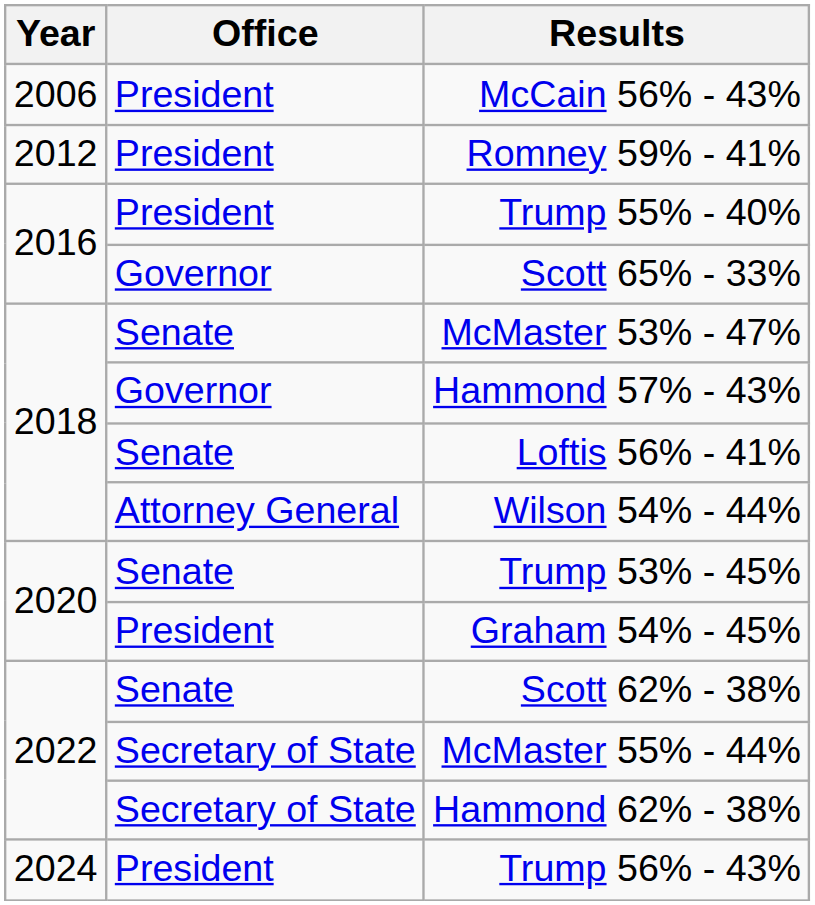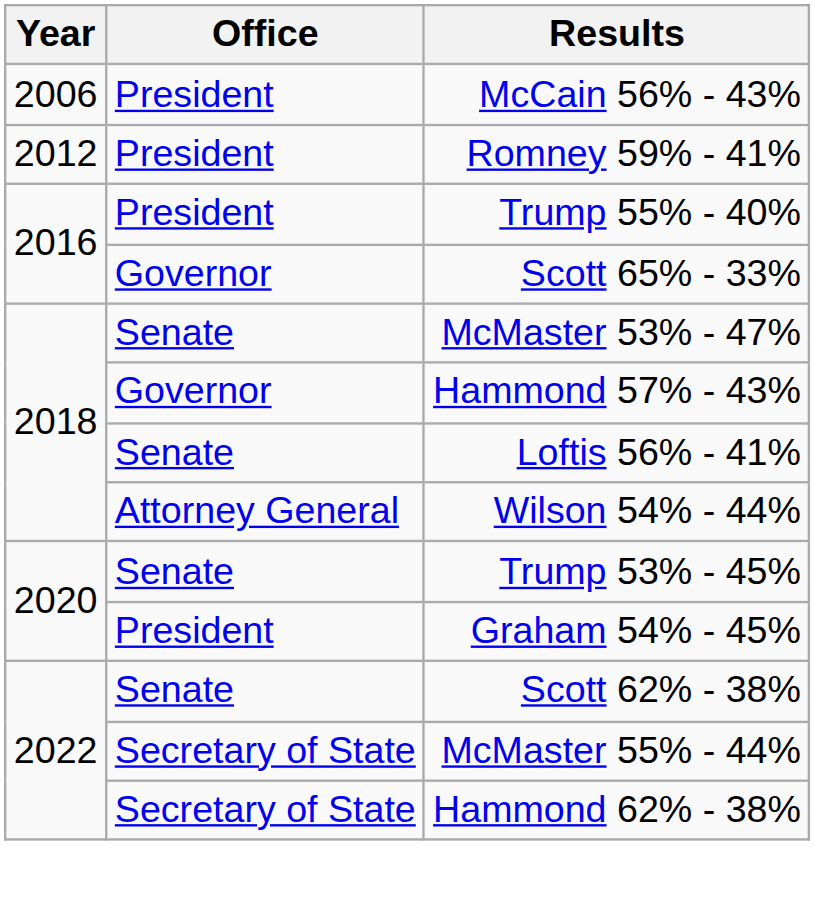- row: 2024 | President | Trump 56% - 43%
